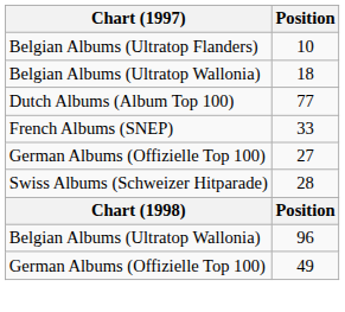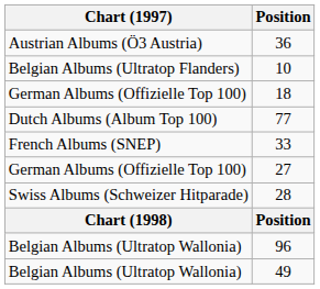+ row: Austrian Albums (Ö3 Austria) | 36
18 | Chart (1997): Belgian Albums (Ultratop Wallonia) -> German Albums (Offizielle Top 100)
49 | Chart (1997): German Albums (Offizielle Top 100) -> Belgian Albums (Ultratop Wallonia)
